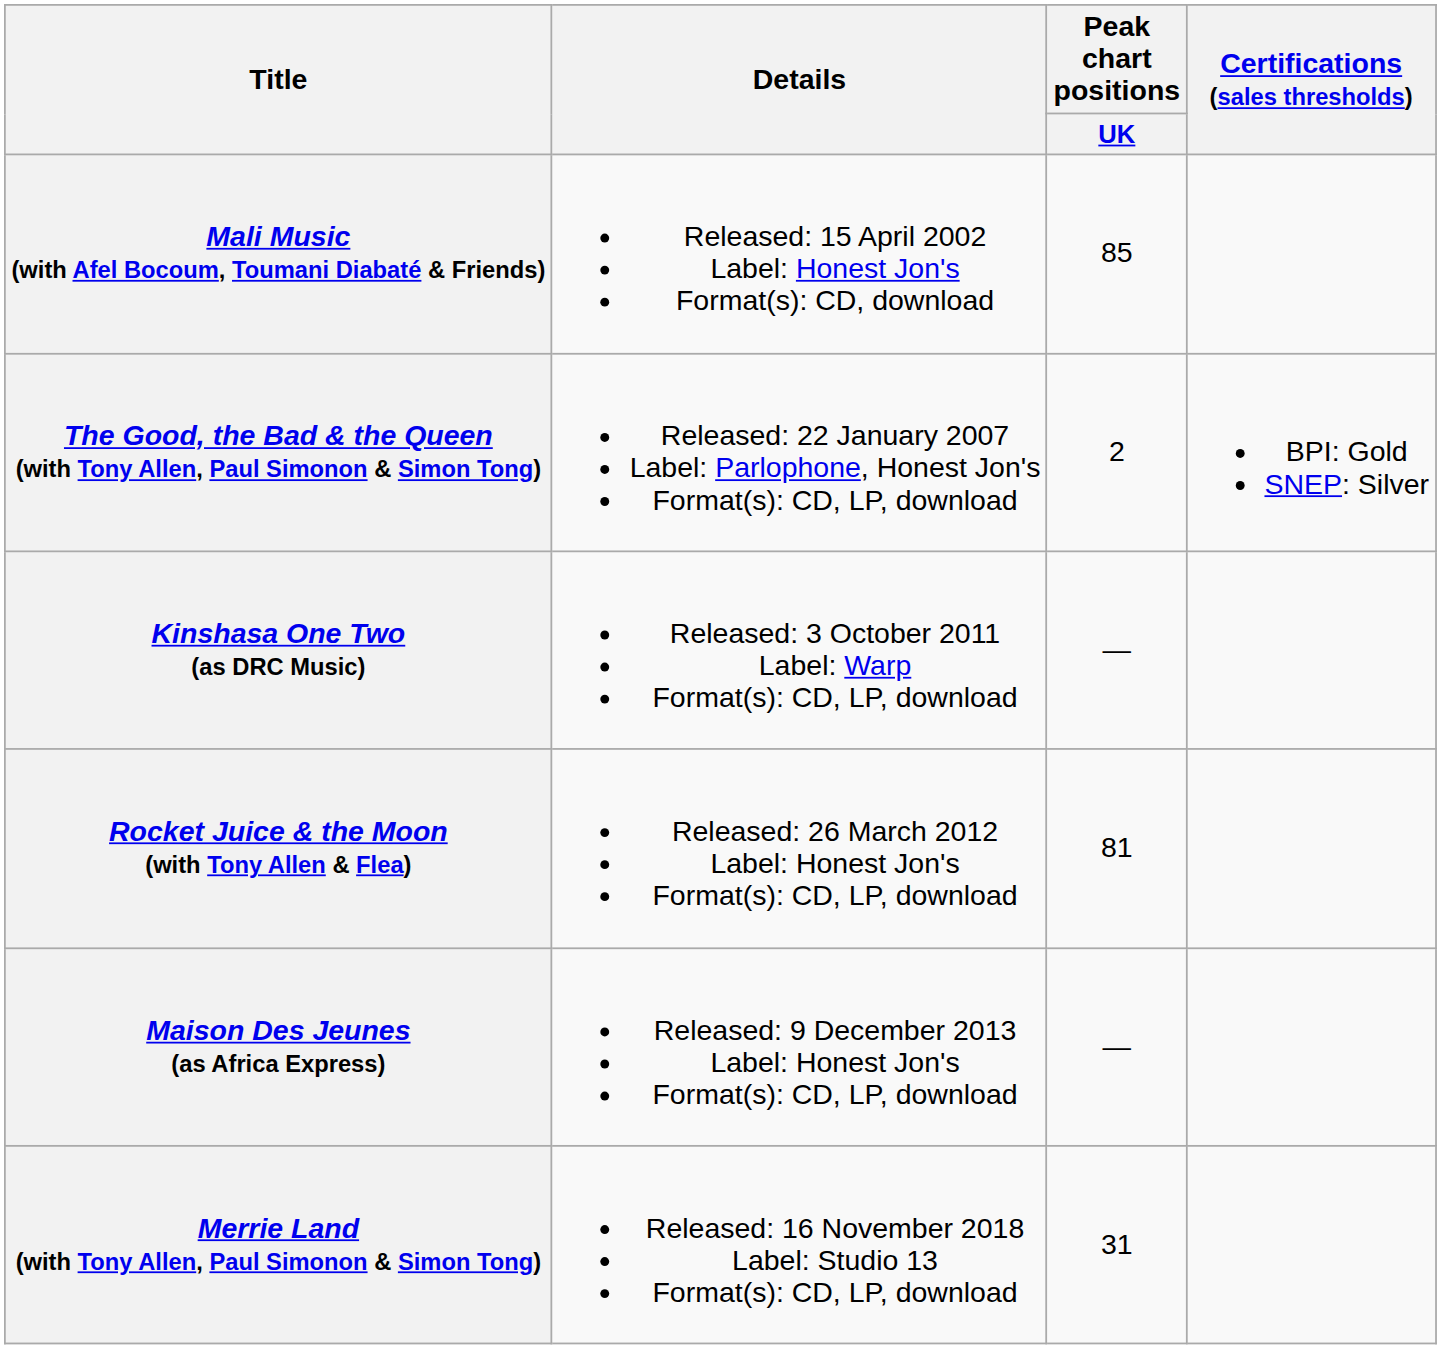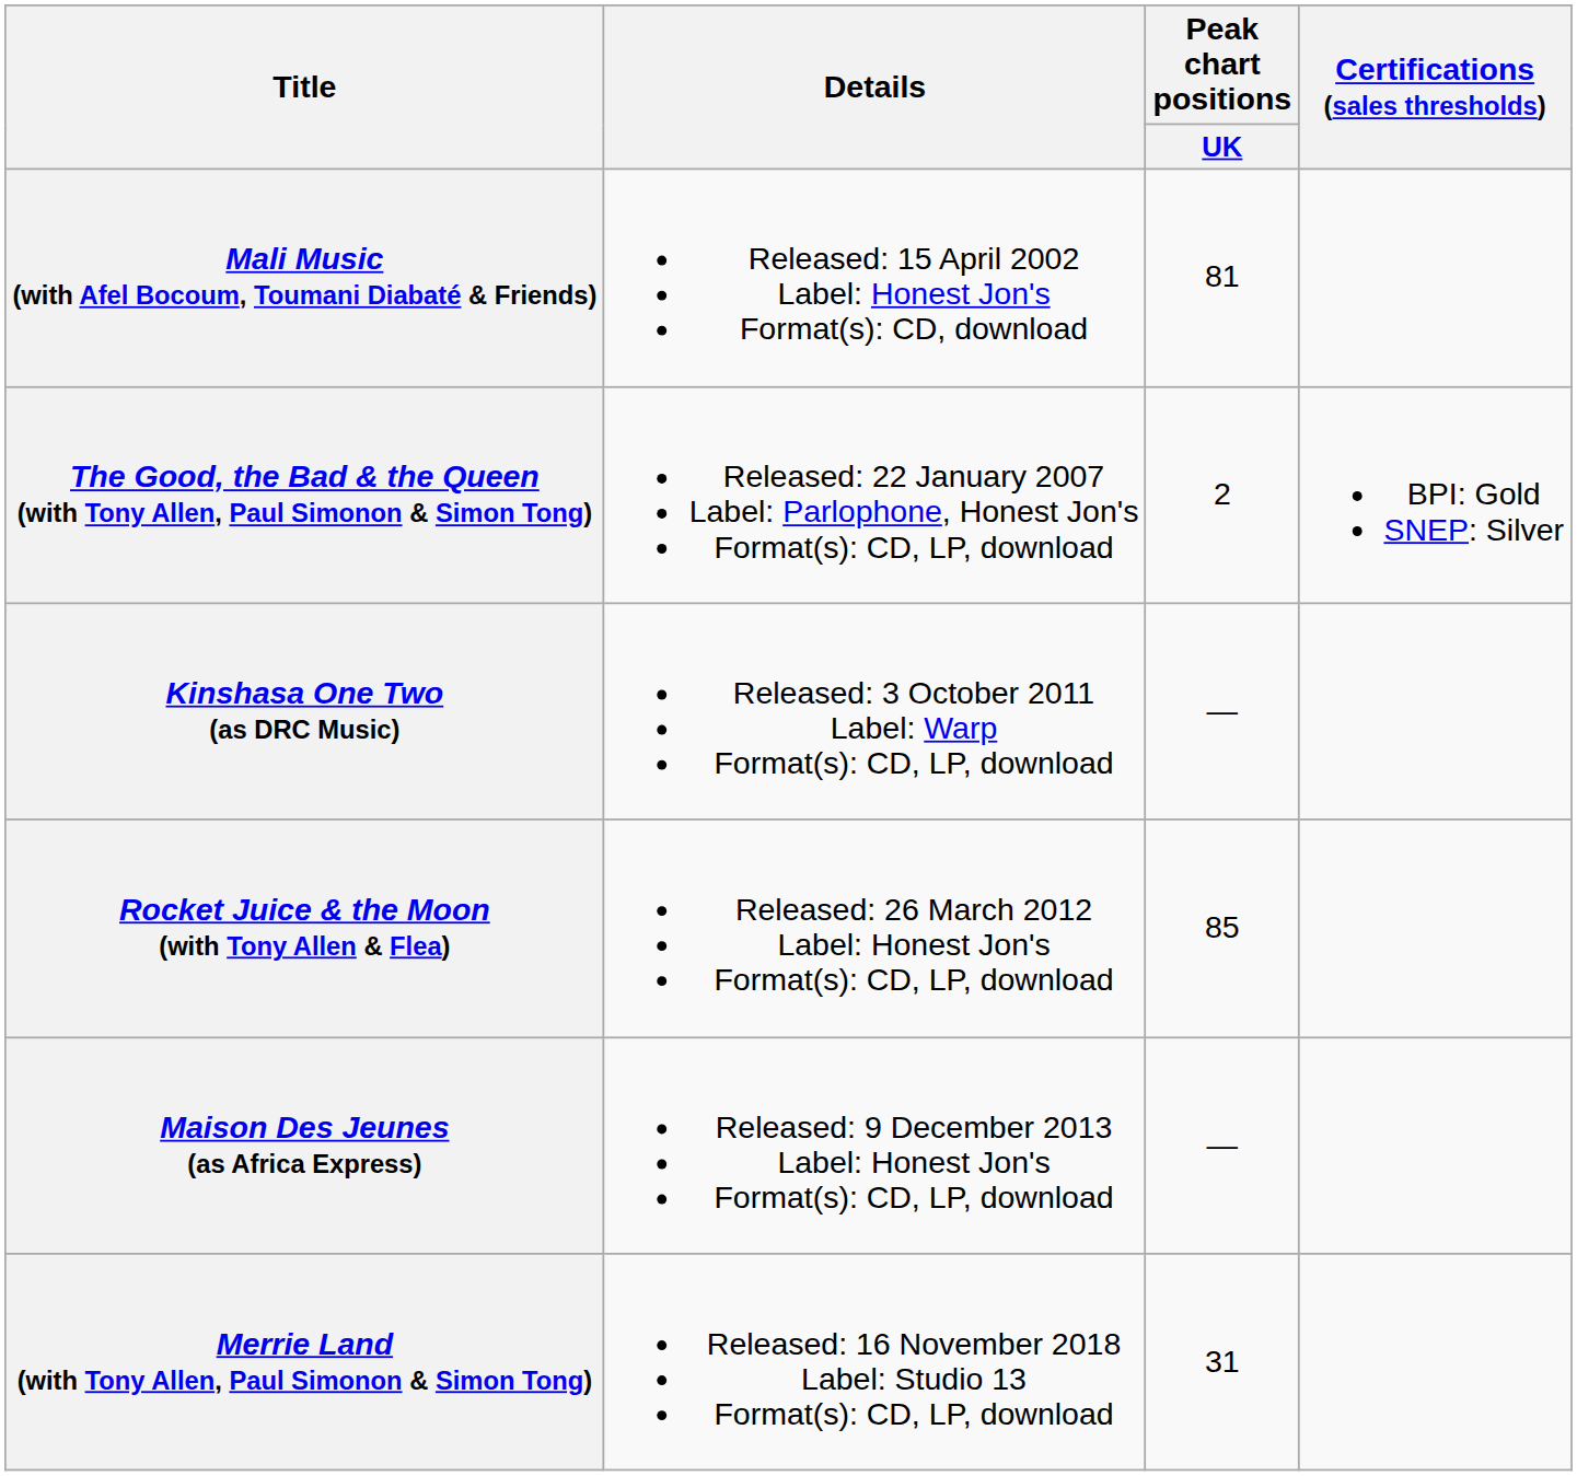Mali Music (with Afel Bocoum, Toumani Diabaté & Friends) | Peak chart positions / UK: 85 -> 81
Rocket Juice & the Moon (with Tony Allen & Flea) | Peak chart positions / UK: 81 -> 85
